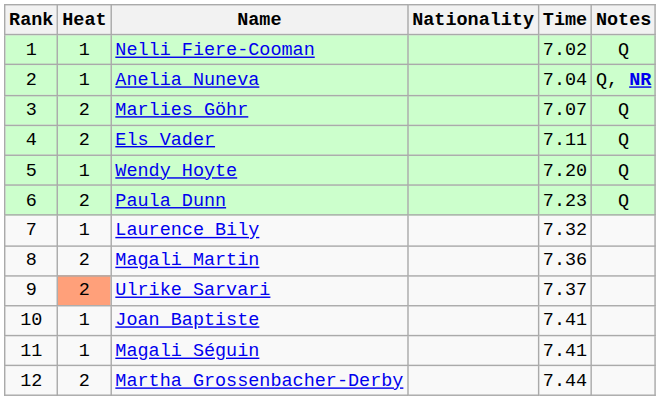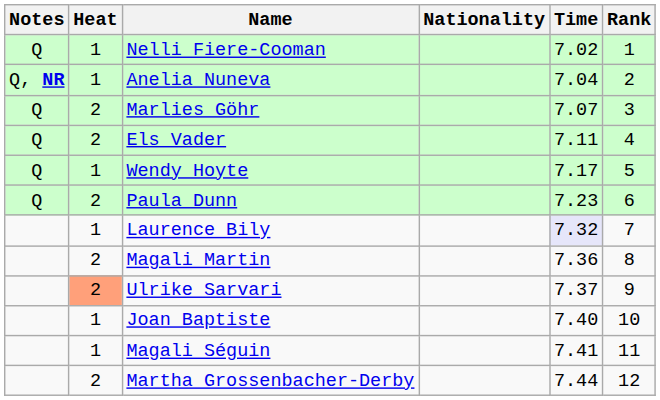columns swapped: Rank <-> Notes
Wendy Hoyte | Time: 7.20 -> 7.17
Laurence Bily | Time: no background -> lavender background
Joan Baptiste | Time: 7.41 -> 7.40
